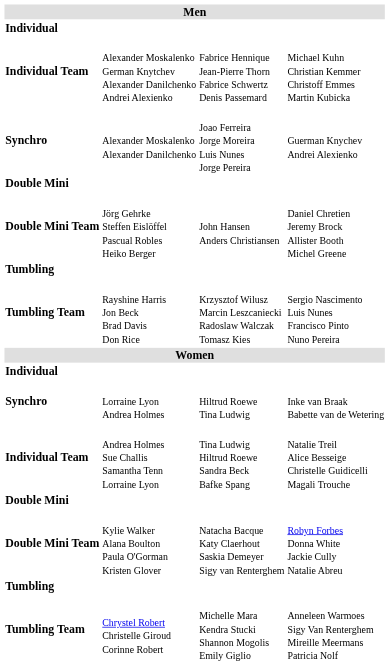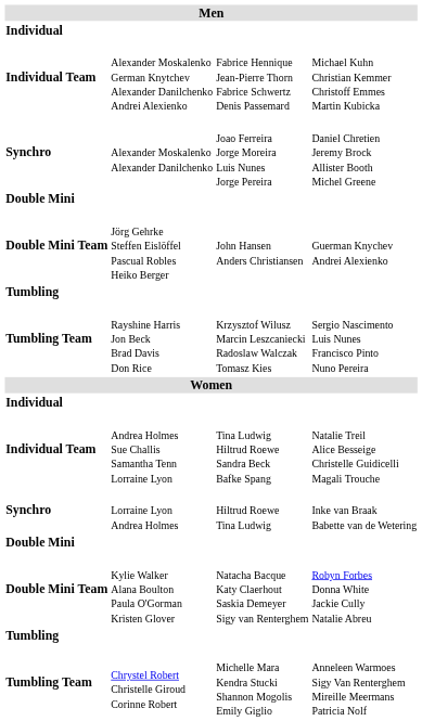Alexander Moskalenko Alexander Danilchenko | column 4: Guerman Knychev Andrei Alexienko -> Daniel Chretien Jeremy Brock Allister Booth Michel Greene
Jörg Gehrke Steffen Eislöffel Pascual Robles Heiko Berger | column 4: Daniel Chretien Jeremy Brock Allister Booth Michel Greene -> Guerman Knychev Andrei Alexienko
rows swapped: Andrea Holmes Sue Challis Samantha Tenn Lorraine Lyon <-> Lorraine Lyon Andrea Holmes
